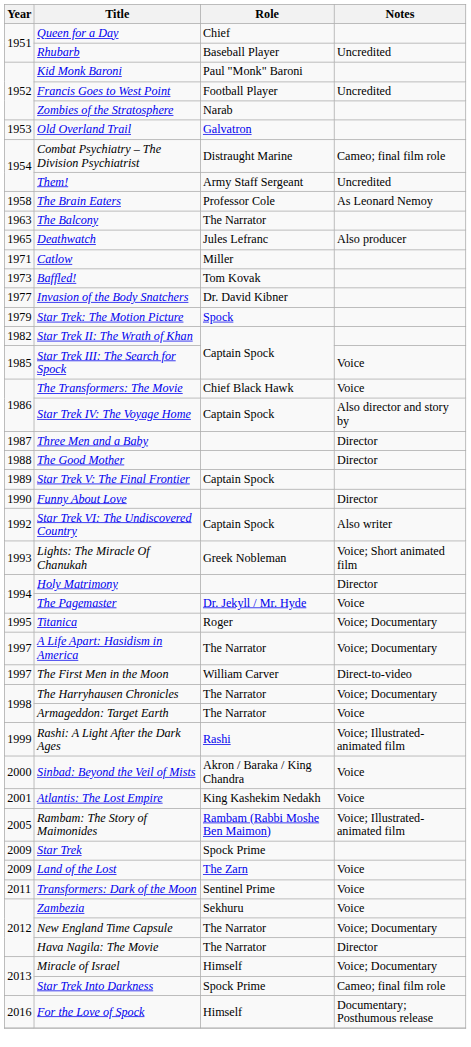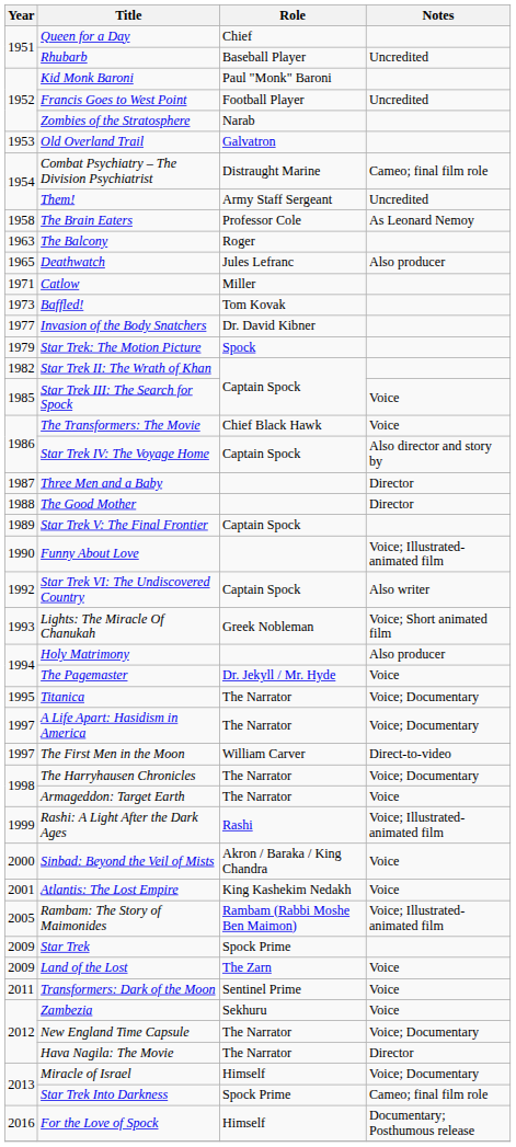The Balcony | Role: The Narrator -> Roger
Funny About Love | Notes: Director -> Voice; Illustrated-animated film
Holy Matrimony | Notes: Director -> Also producer
Titanica | Role: Roger -> The Narrator
